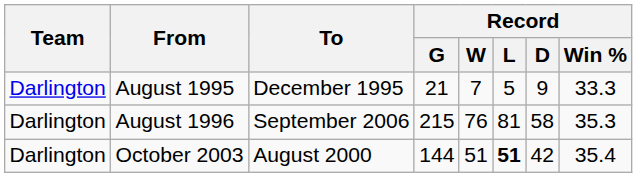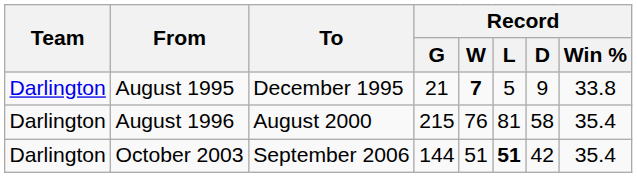August 1995 | Record / W: normal -> bold
August 1995 | Record / Win %: 33.3 -> 33.8
August 1996 | To: September 2006 -> August 2000
August 1996 | Record / Win %: 35.3 -> 35.4
October 2003 | To: August 2000 -> September 2006
